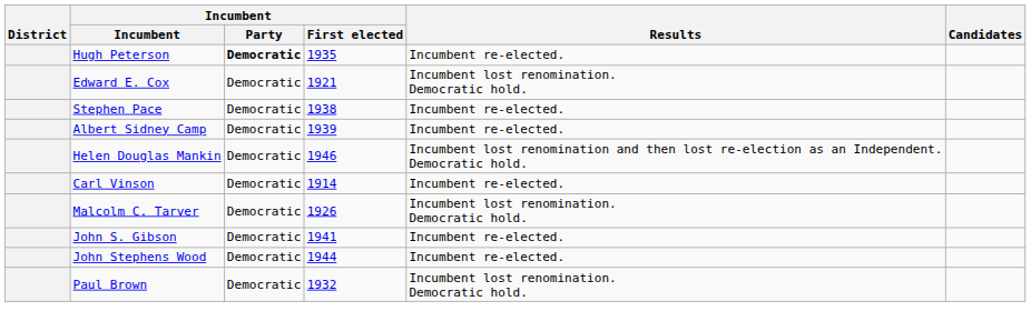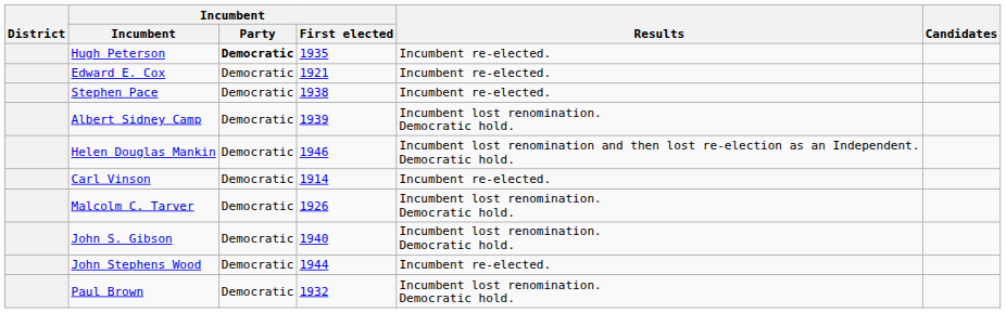Edward E. Cox | Results: Incumbent lost renomination. Democratic hold. -> Incumbent re-elected.
Albert Sidney Camp | Results: Incumbent re-elected. -> Incumbent lost renomination. Democratic hold.
John S. Gibson | Incumbent / First elected: 1941 -> 1940
John S. Gibson | Results: Incumbent re-elected. -> Incumbent lost renomination. Democratic hold.
